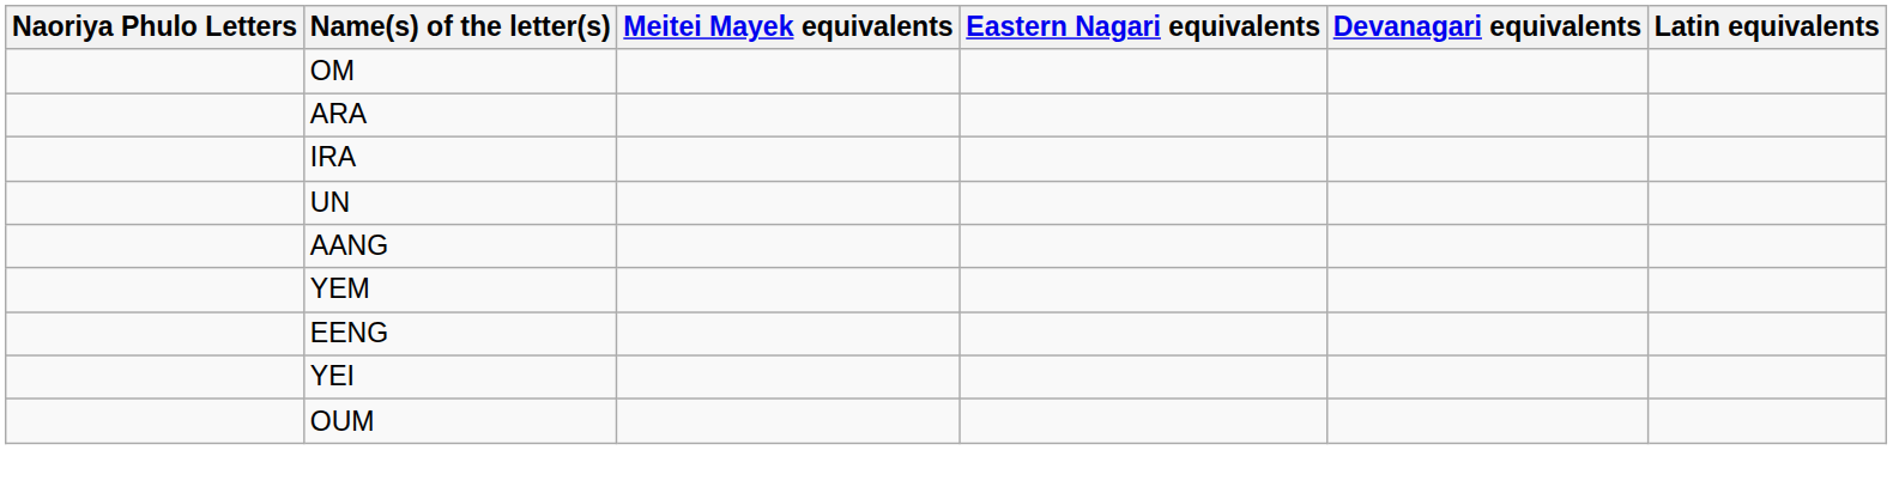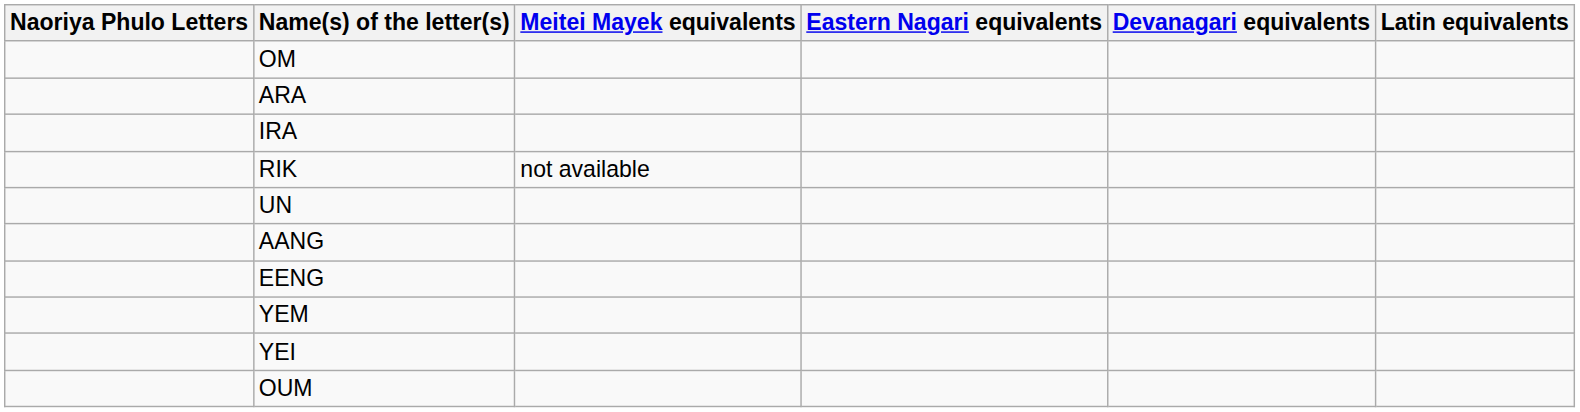+ row: RIK | not available
rows swapped: EENG <-> YEM
